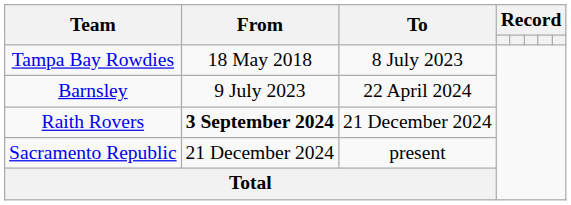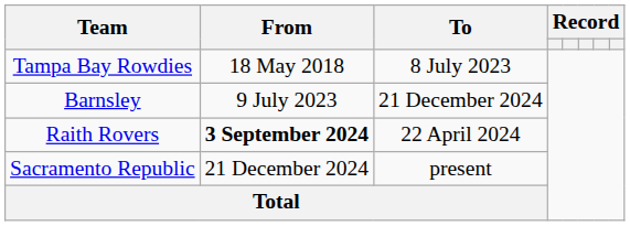Barnsley | To: 22 April 2024 -> 21 December 2024
Raith Rovers | To: 21 December 2024 -> 22 April 2024
